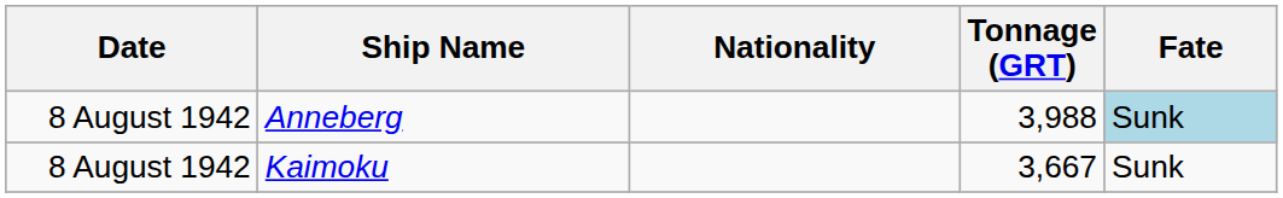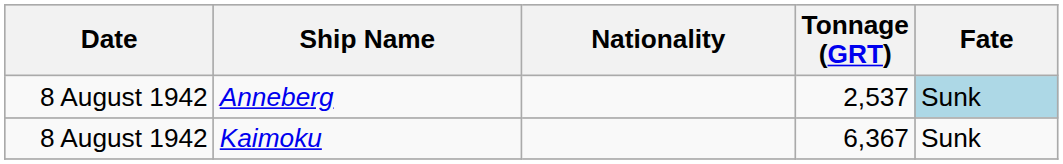Anneberg | Tonnage (GRT): 3,988 -> 2,537
Kaimoku | Tonnage (GRT): 3,667 -> 6,367
